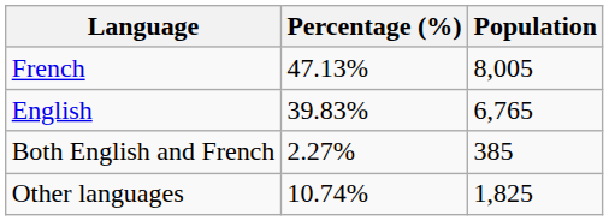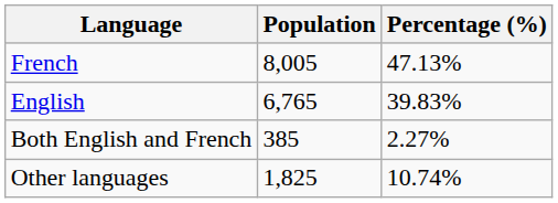columns swapped: Population <-> Percentage (%)
